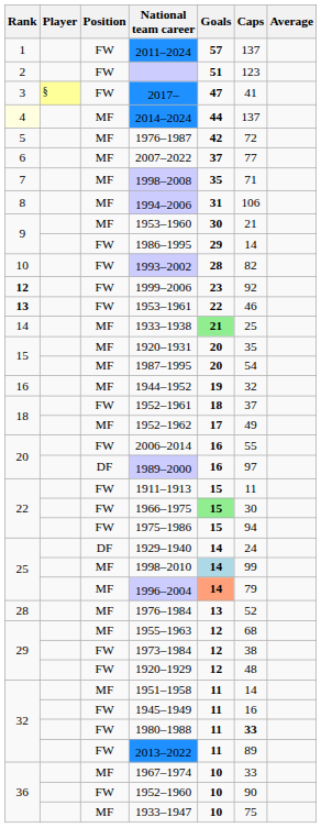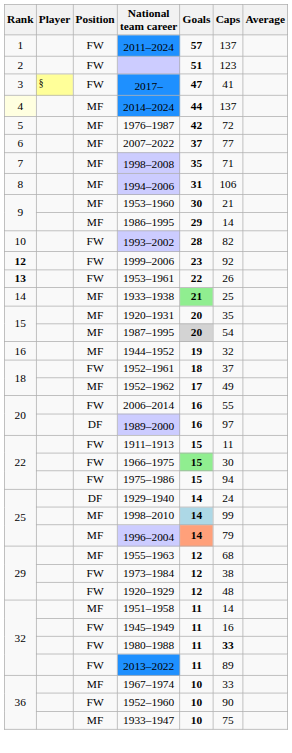1986–1995 | Position: FW -> MF
1953–1961 | Caps: 46 -> 26
1987–1995 | Goals: no background -> lightgrey background
- row: 28 | MF | 1976–1984 | 13 | 52
